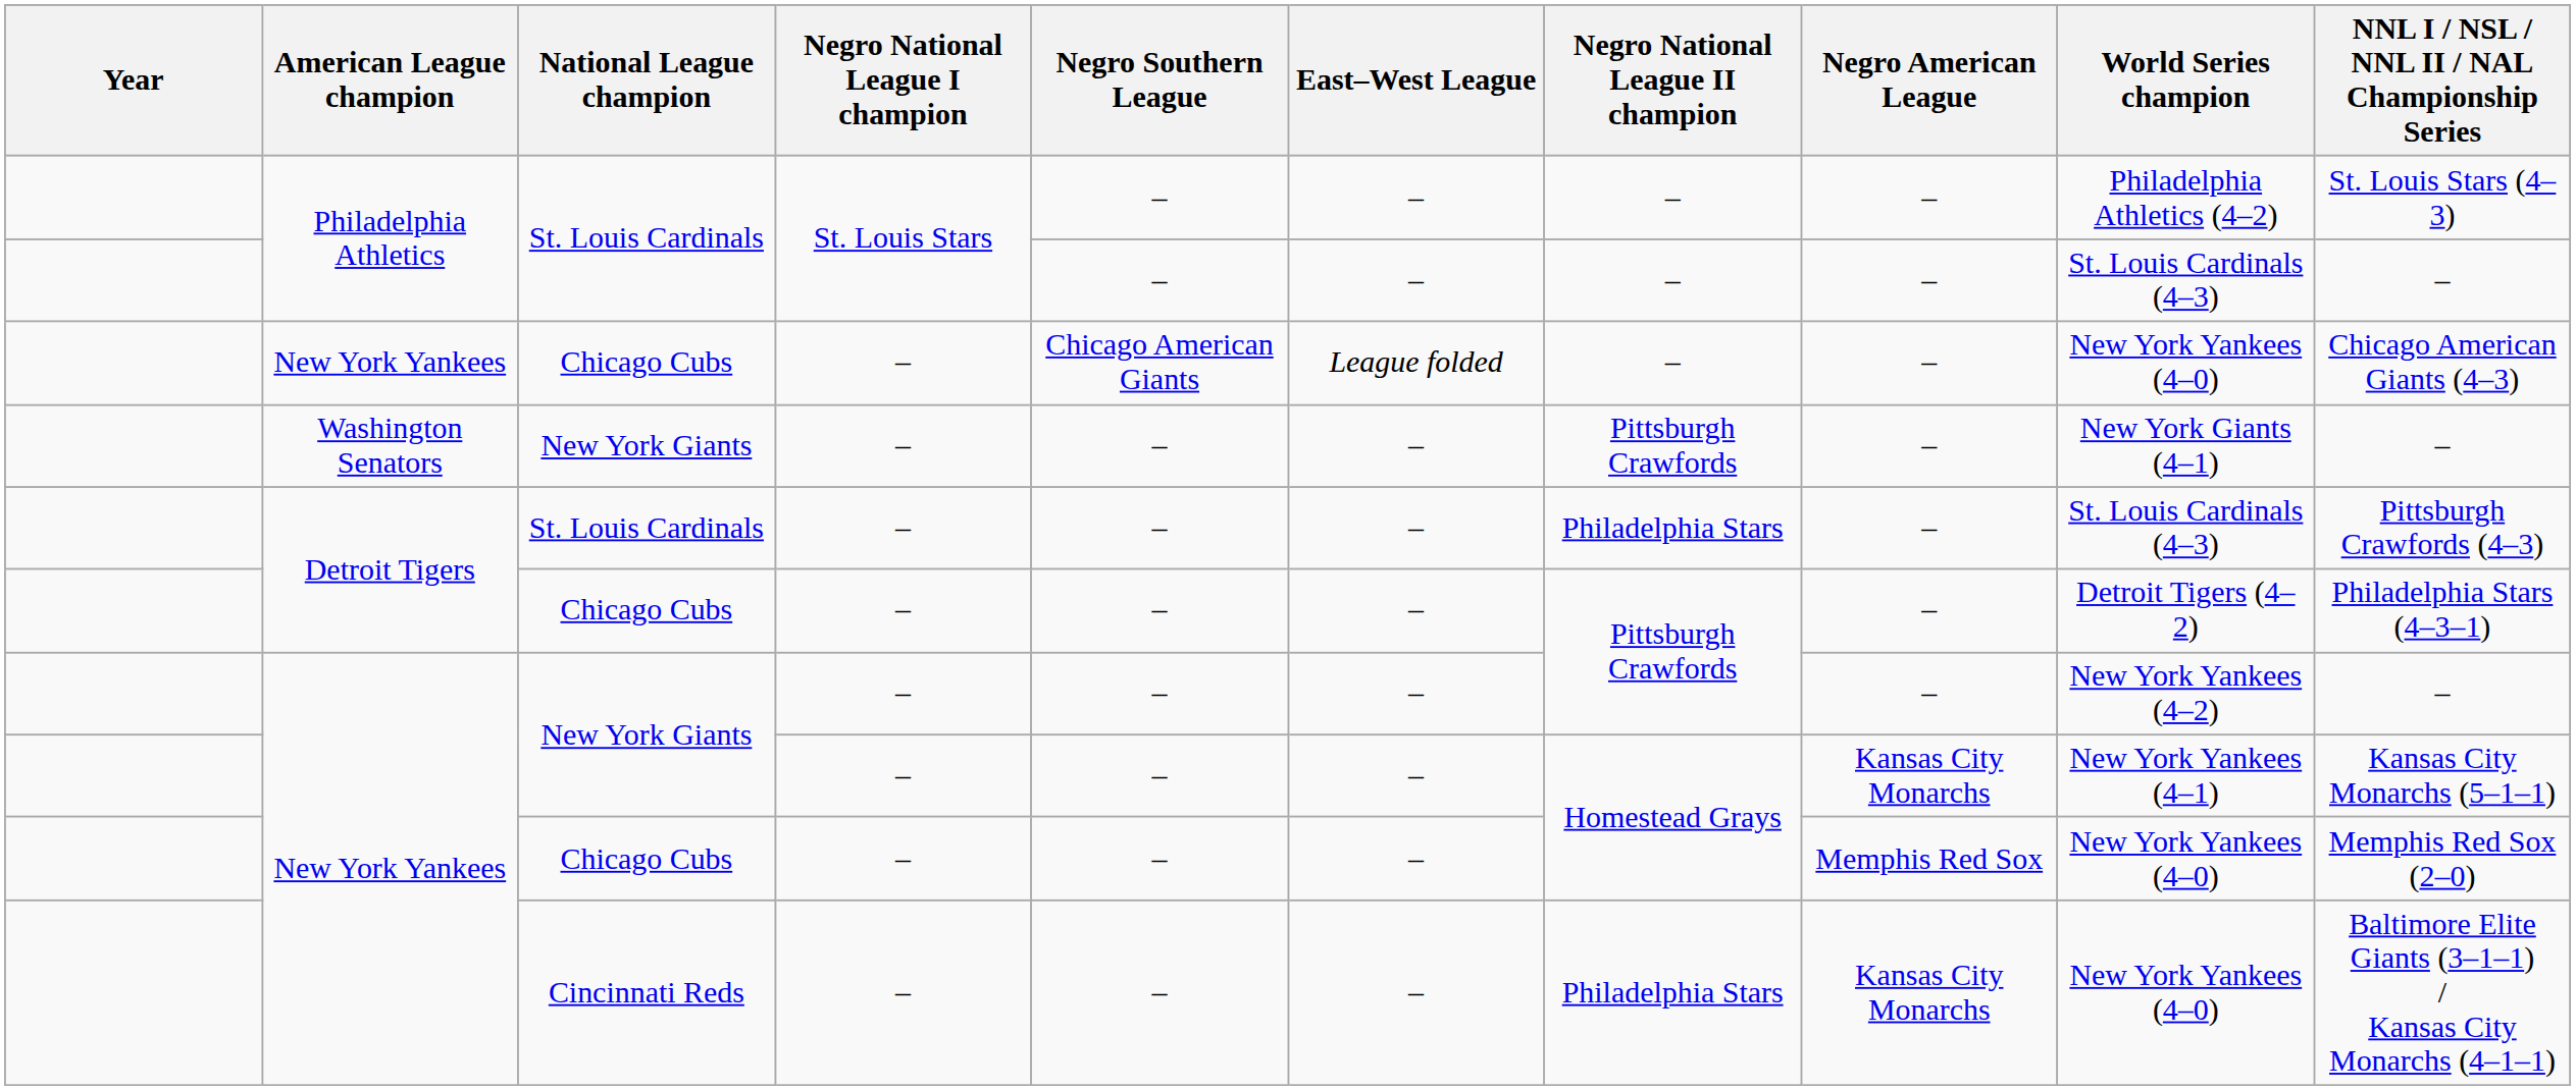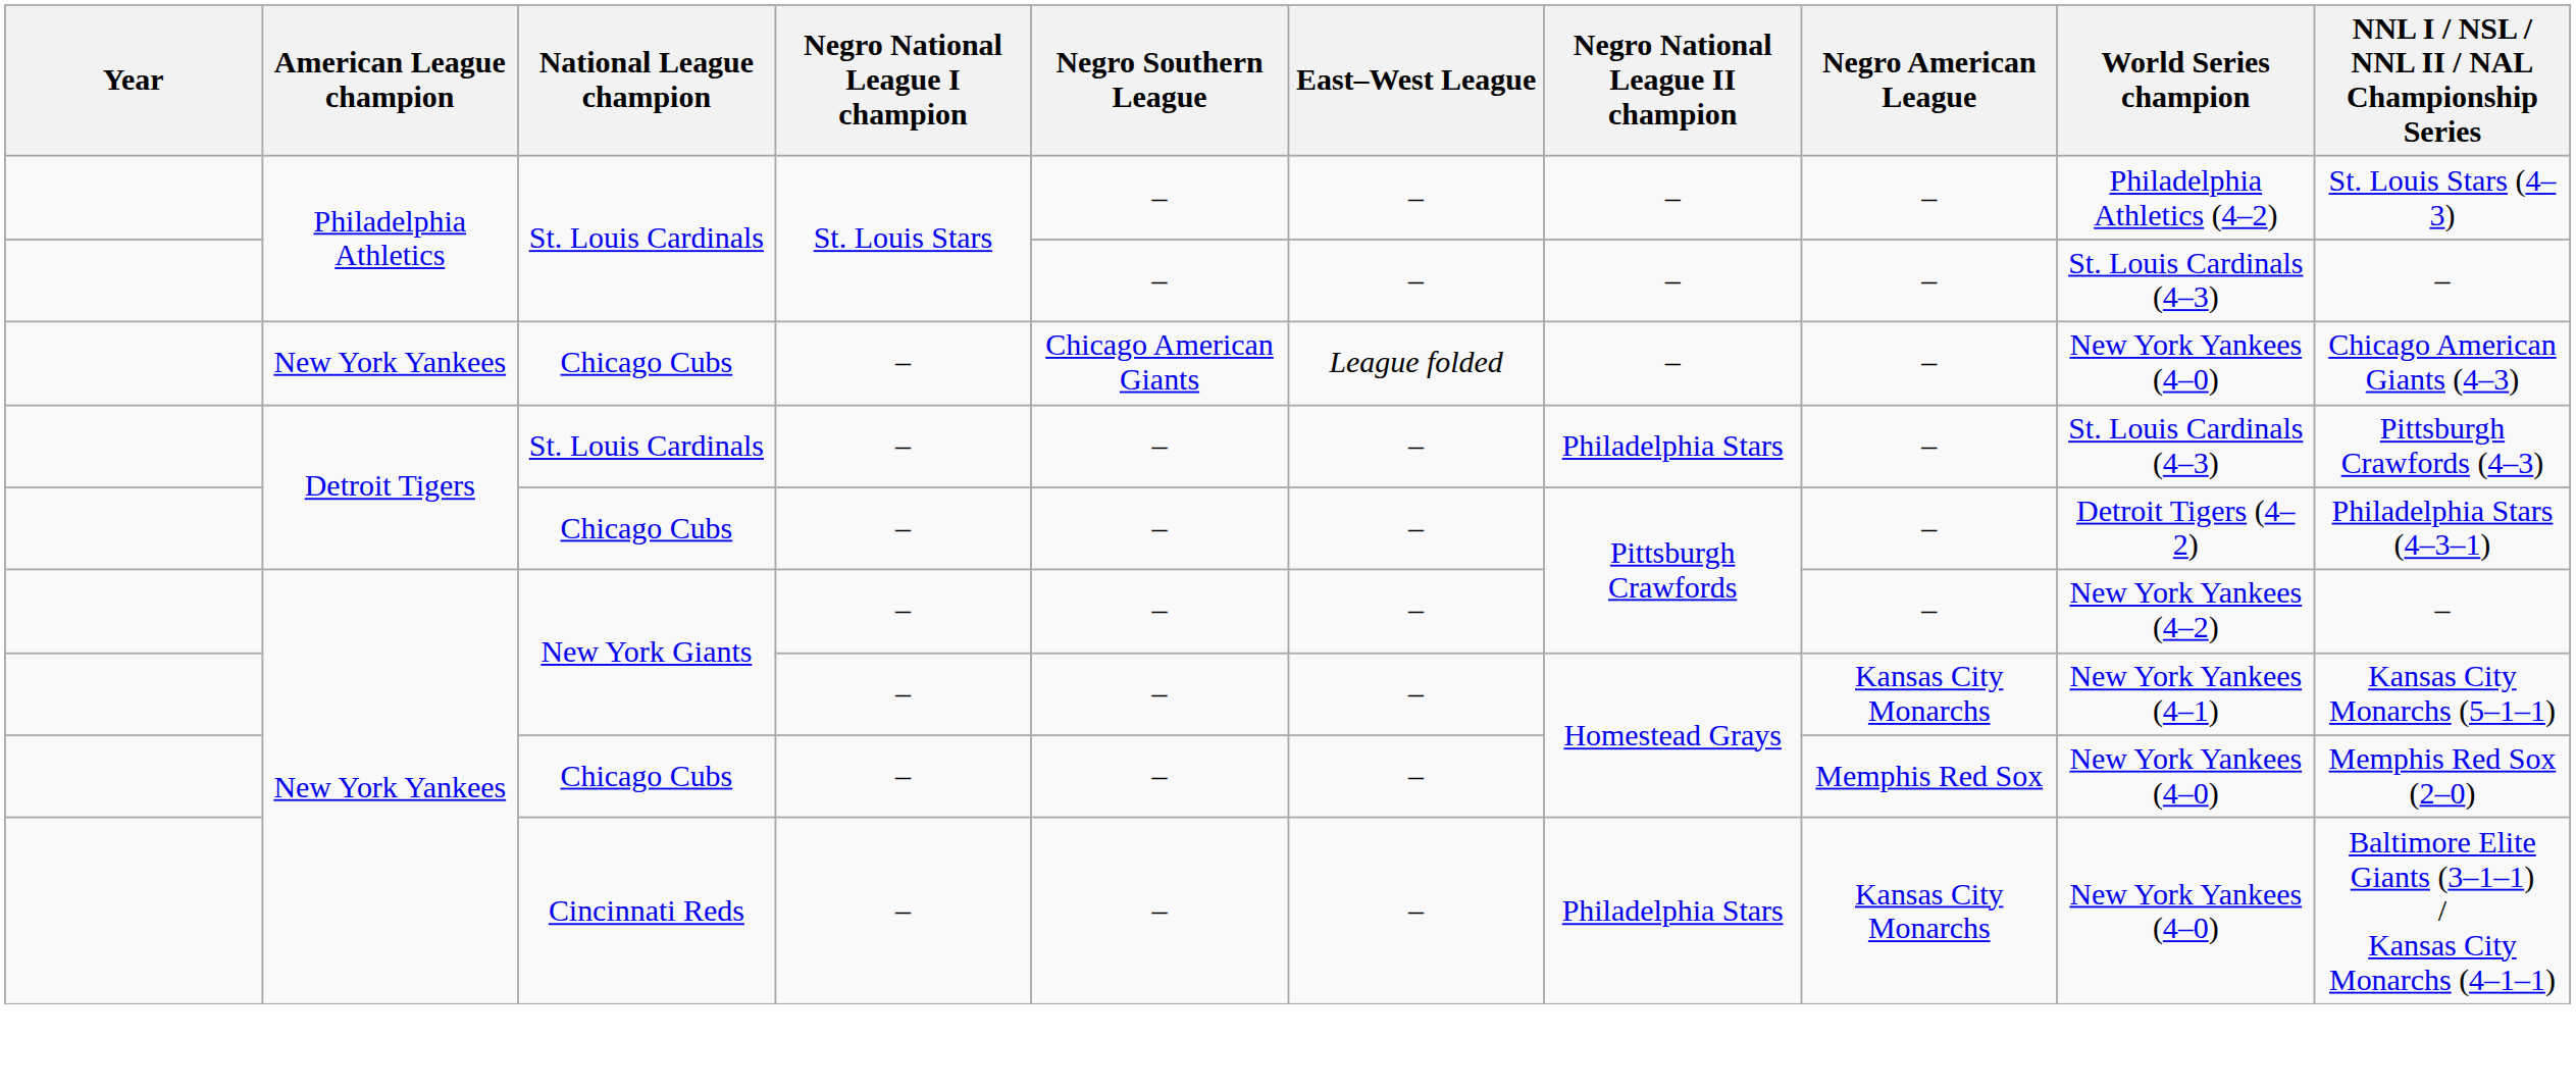- row: Washington Senators | New York Giants | – | – | – | Pittsburgh Crawfords | – | New York Giants (4–1) | –
